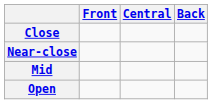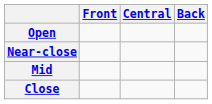rows swapped: Close <-> Open
